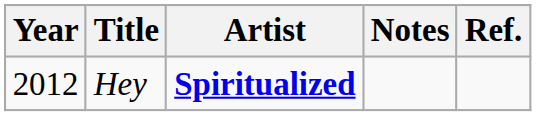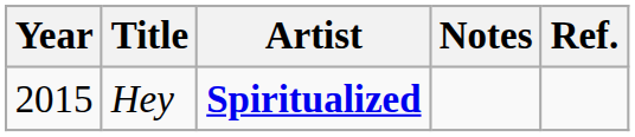Hey | Year: 2012 -> 2015
